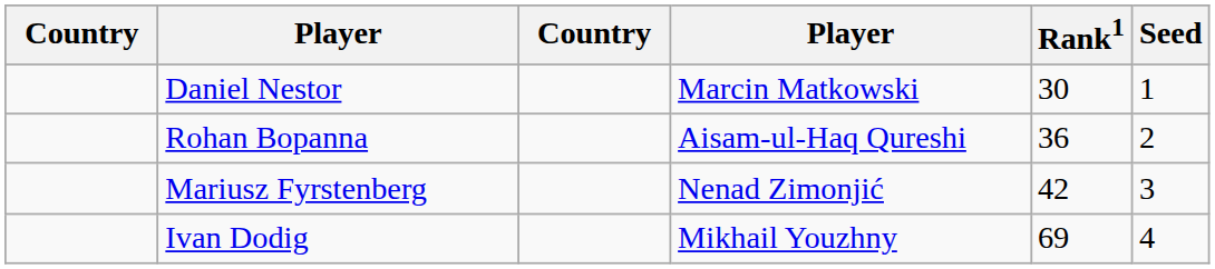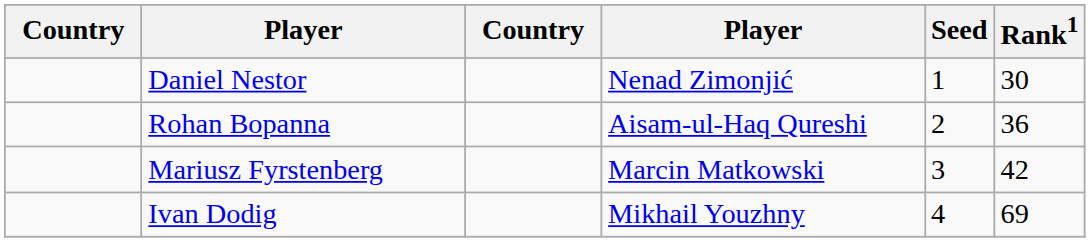columns swapped: Rank1 <-> Seed
Daniel Nestor | column 4: Marcin Matkowski -> Nenad Zimonjić
Mariusz Fyrstenberg | column 4: Nenad Zimonjić -> Marcin Matkowski
